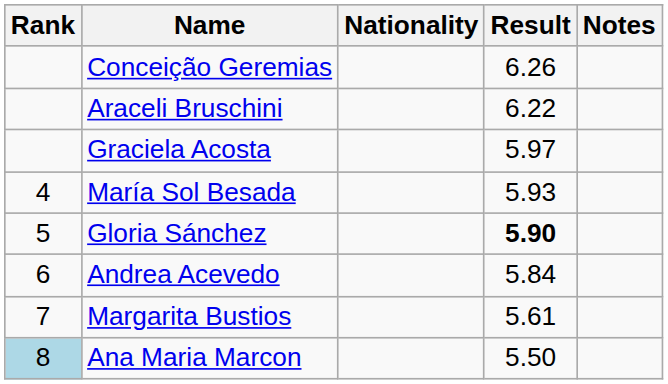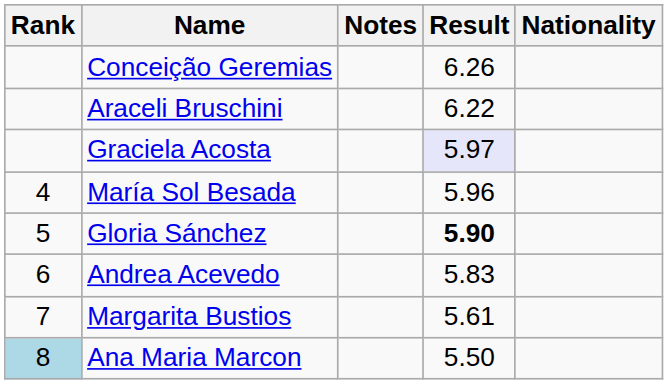columns swapped: Nationality <-> Notes
Graciela Acosta | Result: no background -> lavender background
María Sol Besada | Result: 5.93 -> 5.96
Andrea Acevedo | Result: 5.84 -> 5.83
